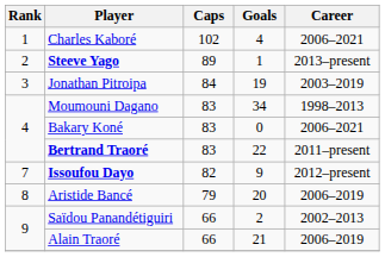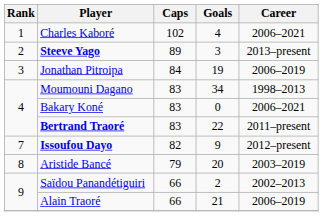Steeve Yago | Goals: 1 -> 3
Jonathan Pitroipa | Career: 2003–2019 -> 2006–2019
Aristide Bancé | Career: 2006–2019 -> 2003–2019
